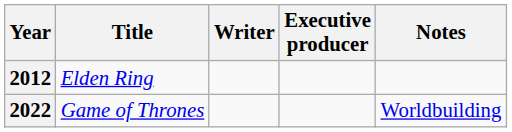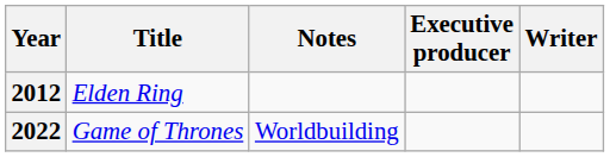columns swapped: Writer <-> Notes
